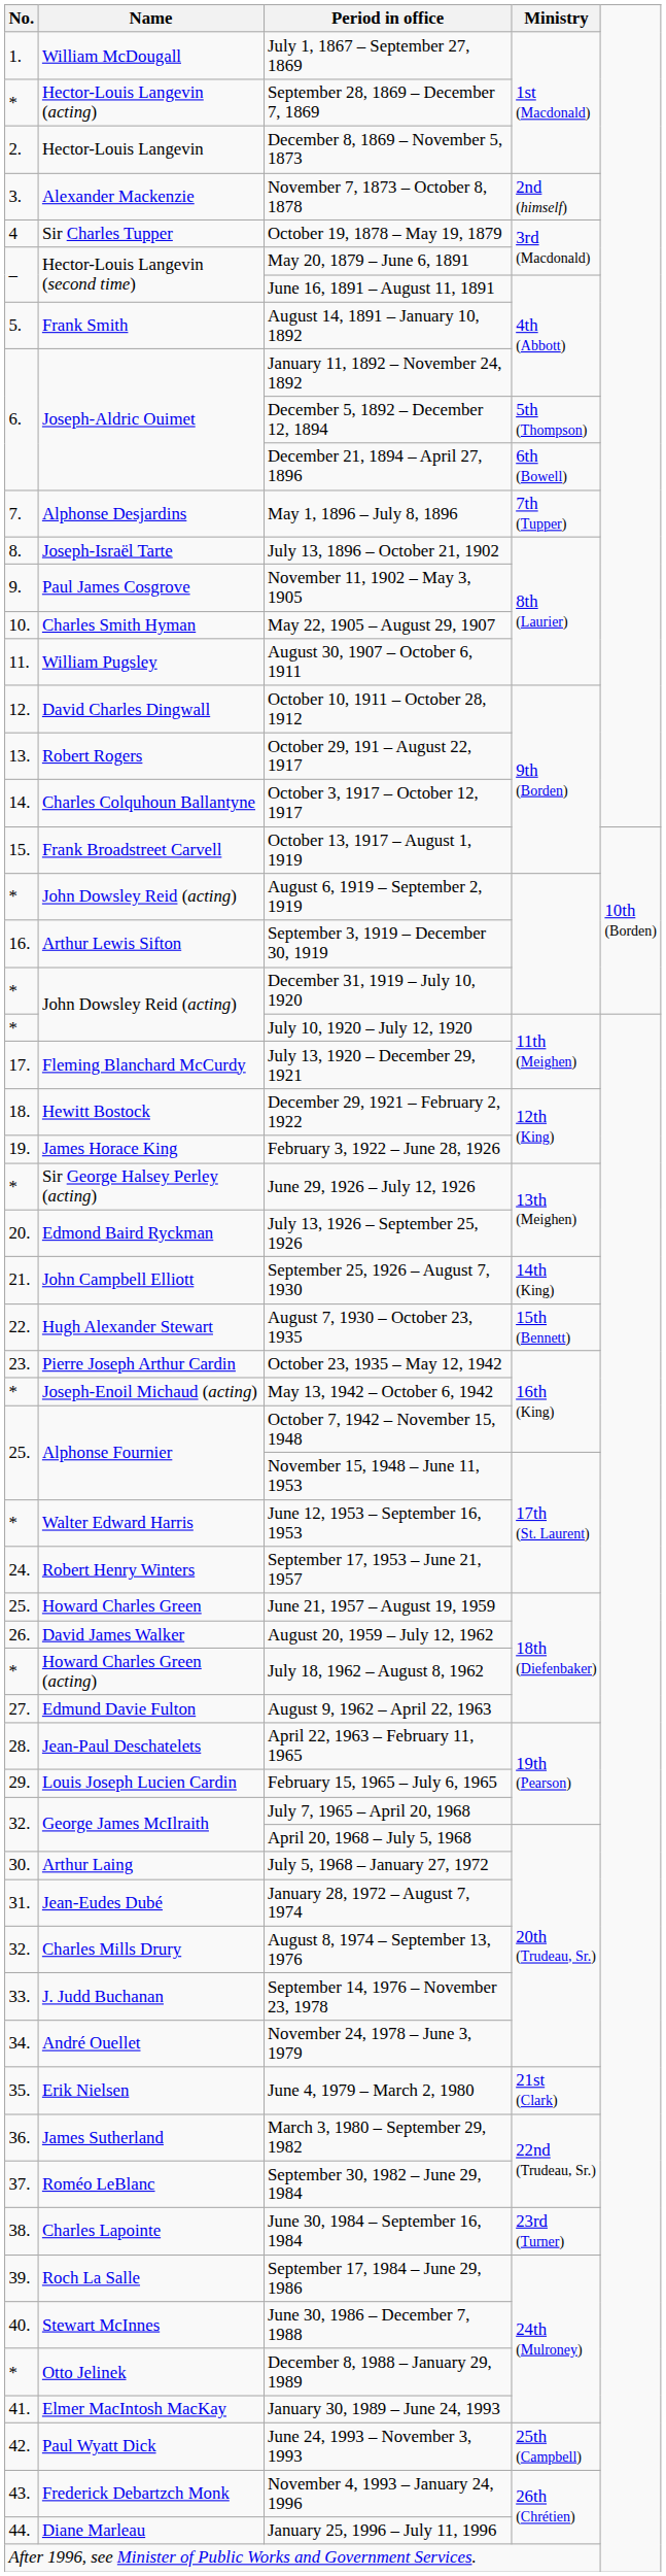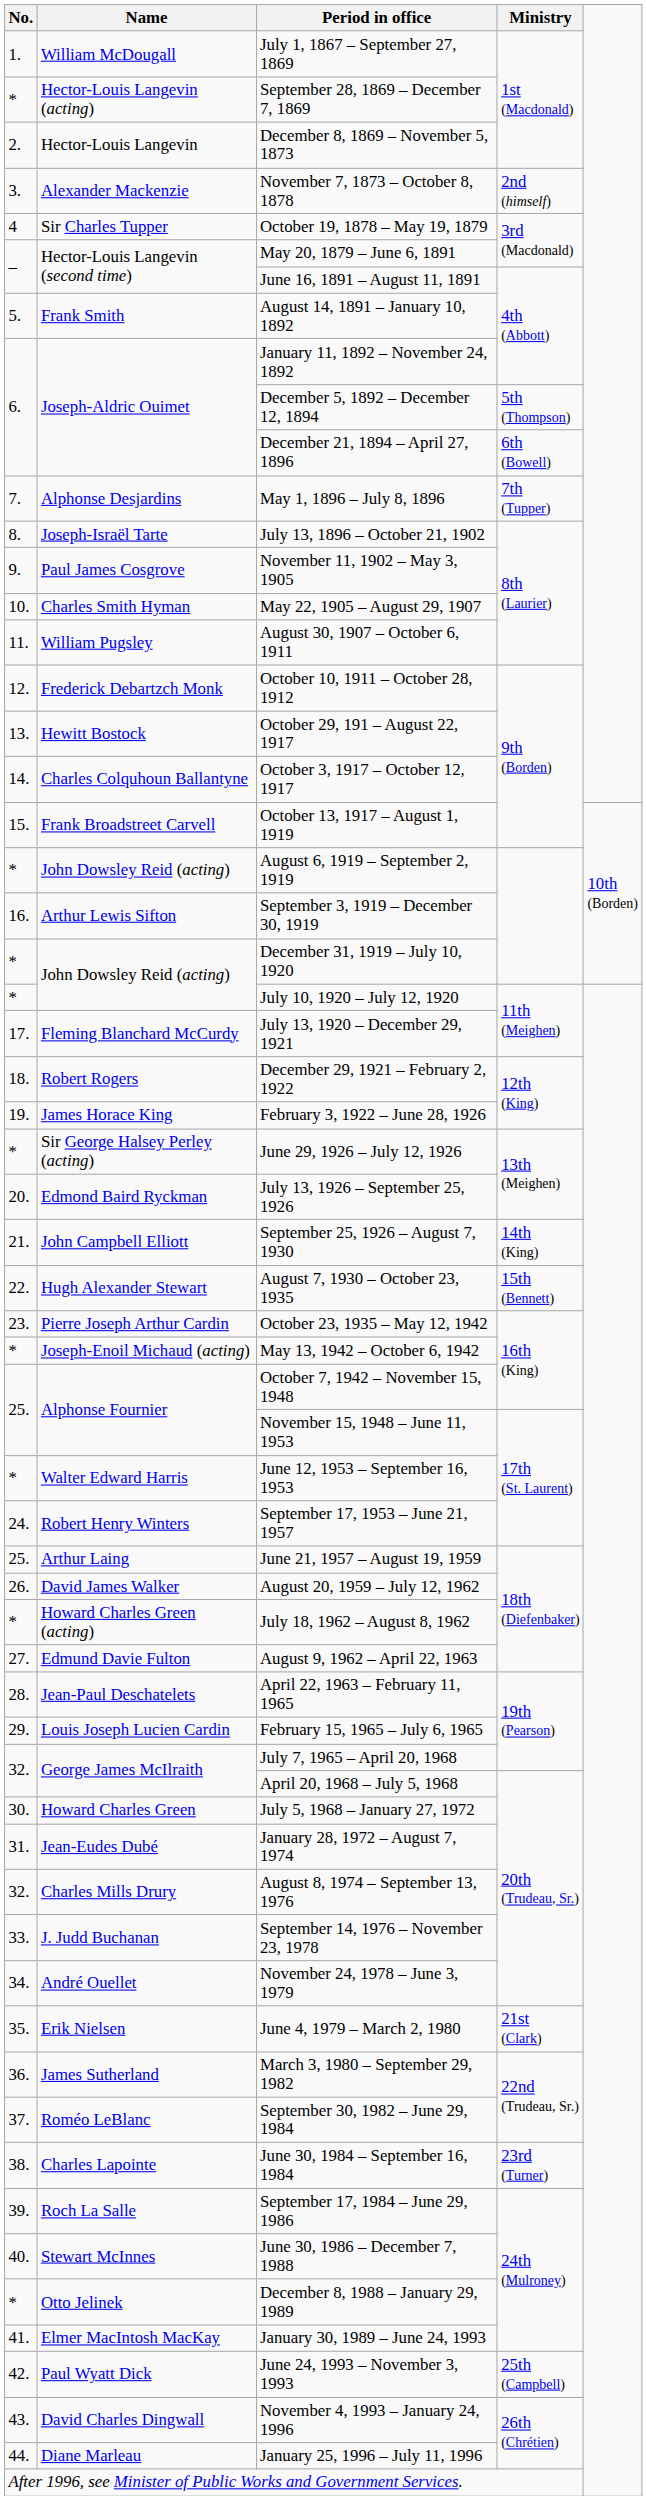October 10, 1911 – October 28, 1912 | Name: David Charles Dingwall -> Frederick Debartzch Monk
October 29, 191 – August 22, 1917 | Name: Robert Rogers -> Hewitt Bostock
December 29, 1921 – February 2, 1922 | Name: Hewitt Bostock -> Robert Rogers
June 21, 1957 – August 19, 1959 | Name: Howard Charles Green -> Arthur Laing
July 5, 1968 – January 27, 1972 | Name: Arthur Laing -> Howard Charles Green
November 4, 1993 – January 24, 1996 | Name: Frederick Debartzch Monk -> David Charles Dingwall
